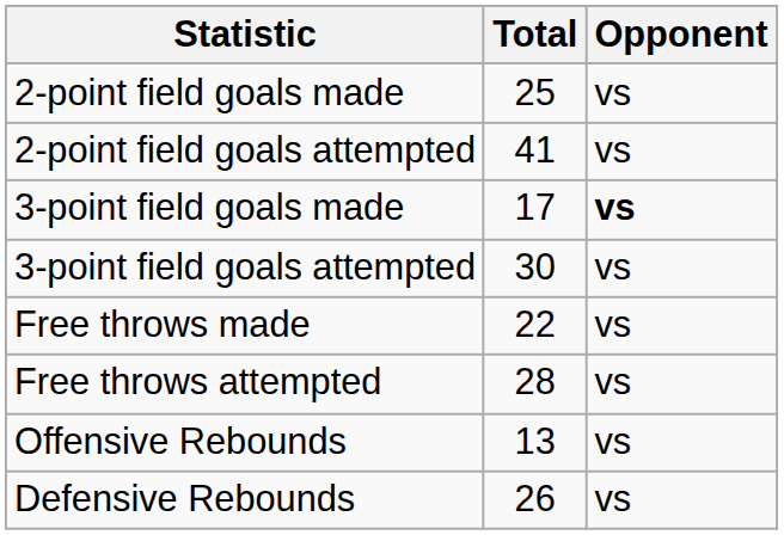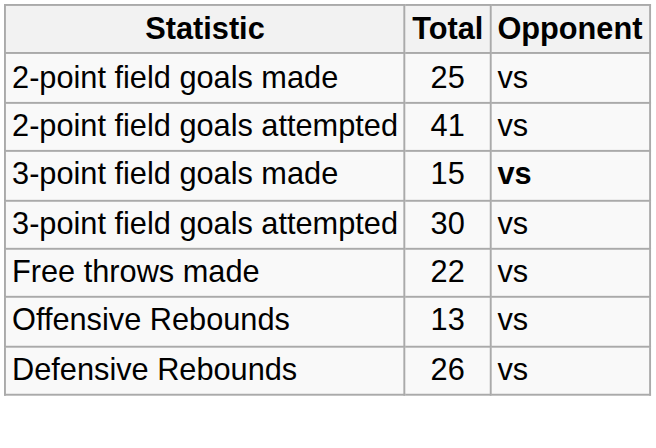3-point field goals made | Total: 17 -> 15
- row: Free throws attempted | 28 | vs
